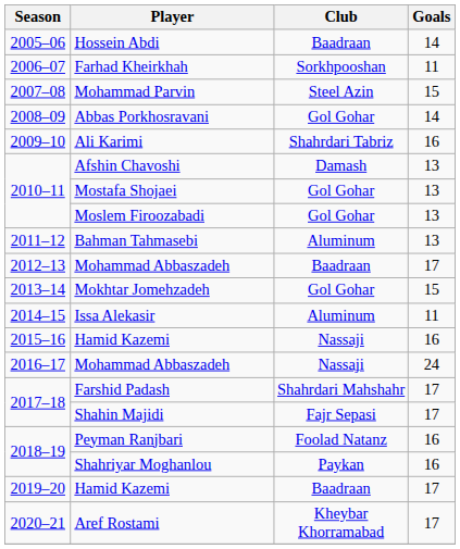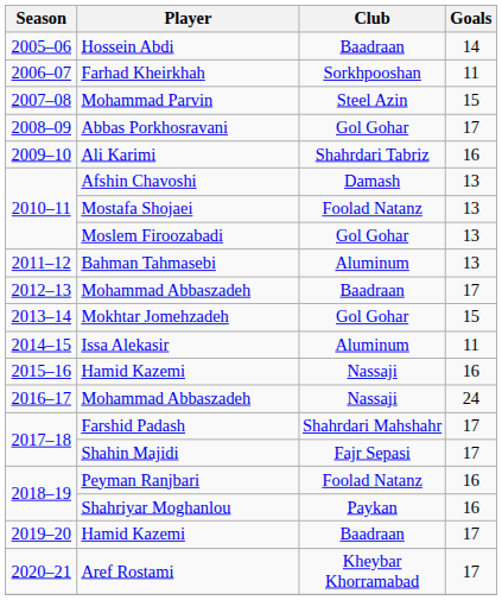Abbas Porkhosravani | Goals: 14 -> 17
Mostafa Shojaei | Club: Gol Gohar -> Foolad Natanz
